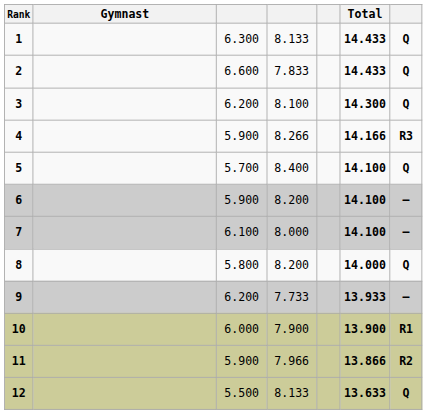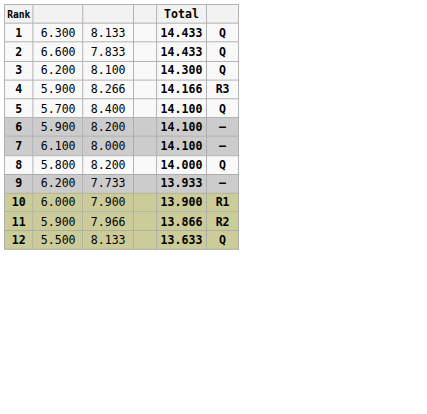- column: Gymnast
